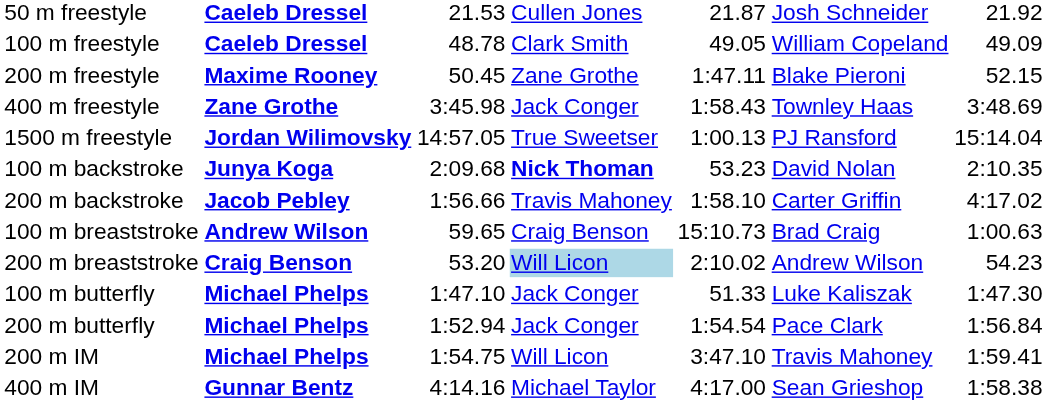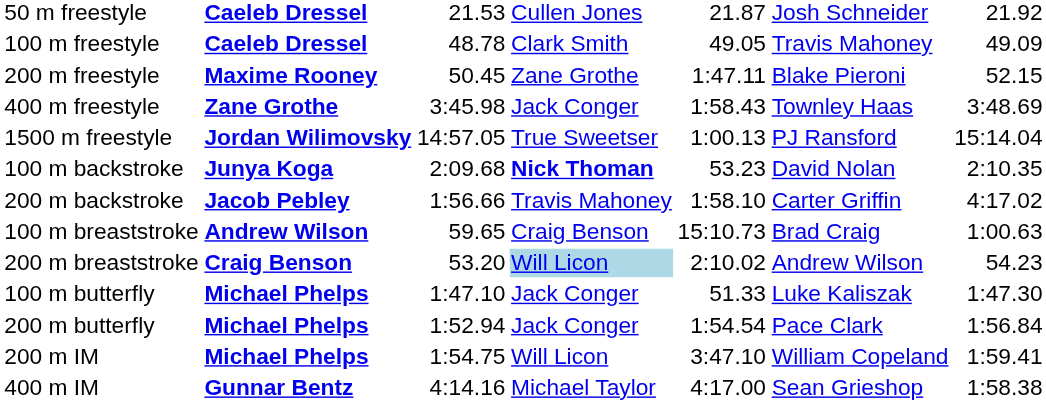100 m freestyle | column 6: William Copeland -> Travis Mahoney
200 m IM | column 6: Travis Mahoney -> William Copeland
